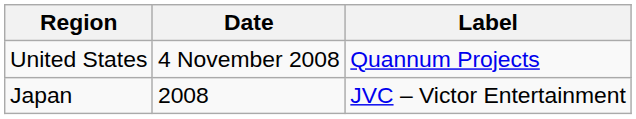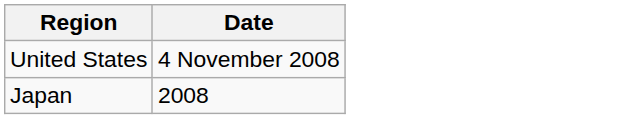- column: Label | Quannum Projects | JVC – Victor Entertainment
